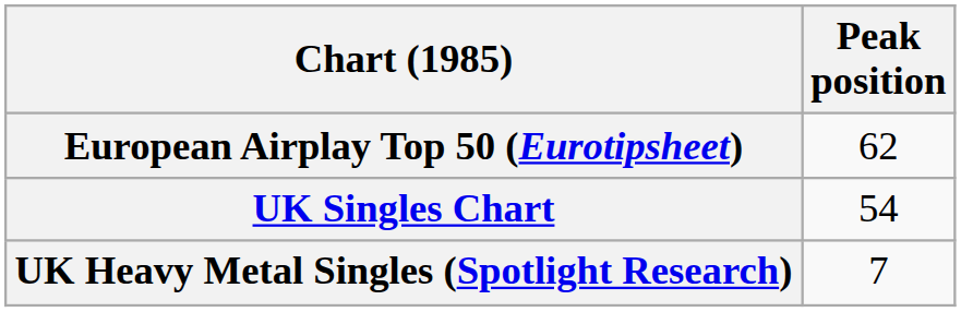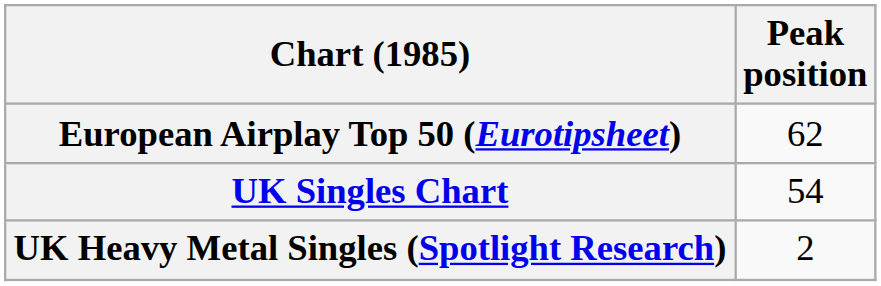UK Heavy Metal Singles (Spotlight Research) | Peak position: 7 -> 2
